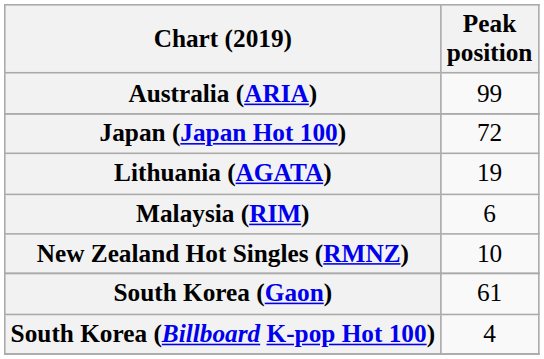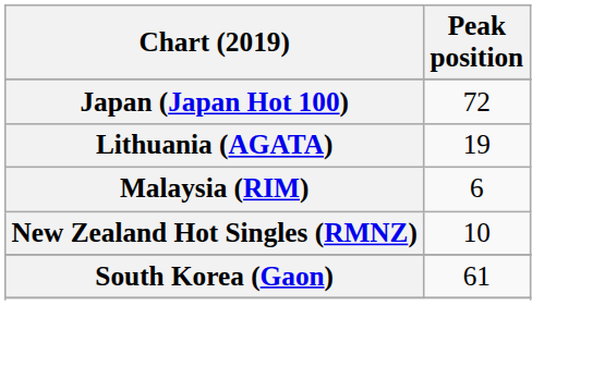- row: Australia (ARIA) | 99
- row: South Korea (Billboard K-pop Hot 100) | 4
